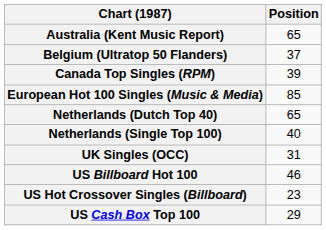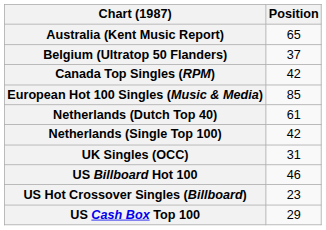Canada Top Singles (RPM) | Position: 39 -> 42
Netherlands (Dutch Top 40) | Position: 65 -> 61
Netherlands (Single Top 100) | Position: 40 -> 42
